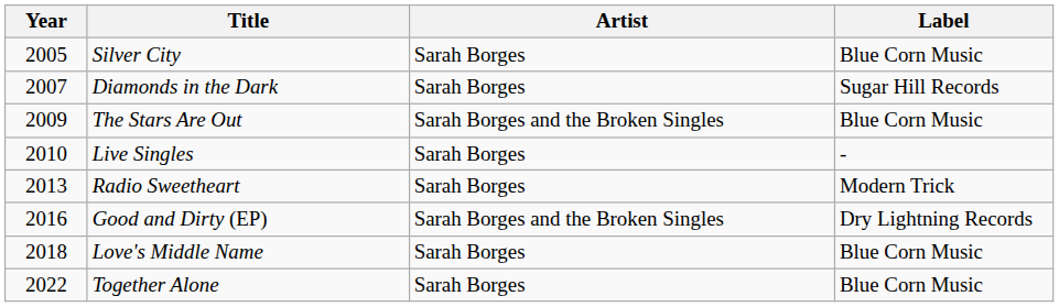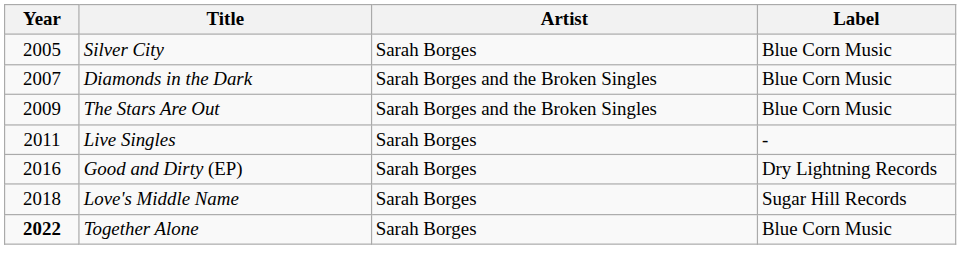Diamonds in the Dark | Artist: Sarah Borges -> Sarah Borges and the Broken Singles
Diamonds in the Dark | Label: Sugar Hill Records -> Blue Corn Music
Live Singles | Year: 2010 -> 2011
- row: 2013 | Radio Sweetheart | Sarah Borges | Modern Trick
Good and Dirty (EP) | Artist: Sarah Borges and the Broken Singles -> Sarah Borges
Love's Middle Name | Label: Blue Corn Music -> Sugar Hill Records
Together Alone | Year: normal -> bold
